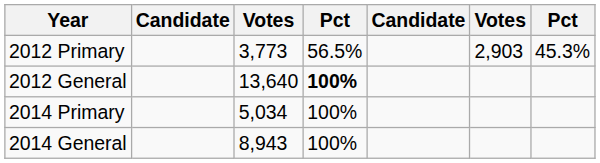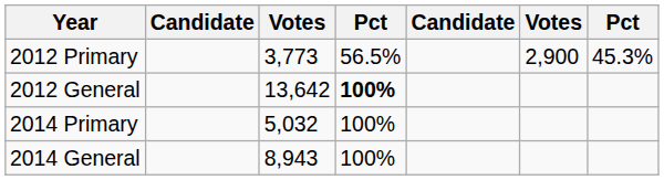2012 Primary | column 6: 2,903 -> 2,900
2012 General | column 3: 13,640 -> 13,642
2014 Primary | column 3: 5,034 -> 5,032
